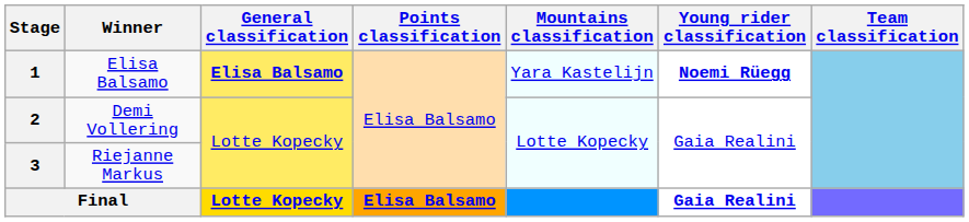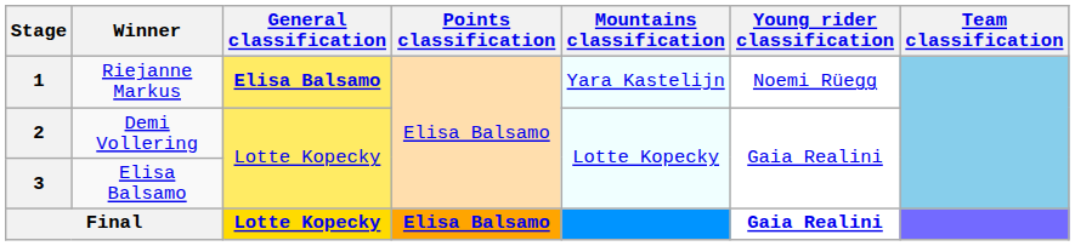1 | Winner: Elisa Balsamo -> Riejanne Markus
1 | Young rider classification: bold -> normal
3 | Winner: Riejanne Markus -> Elisa Balsamo
